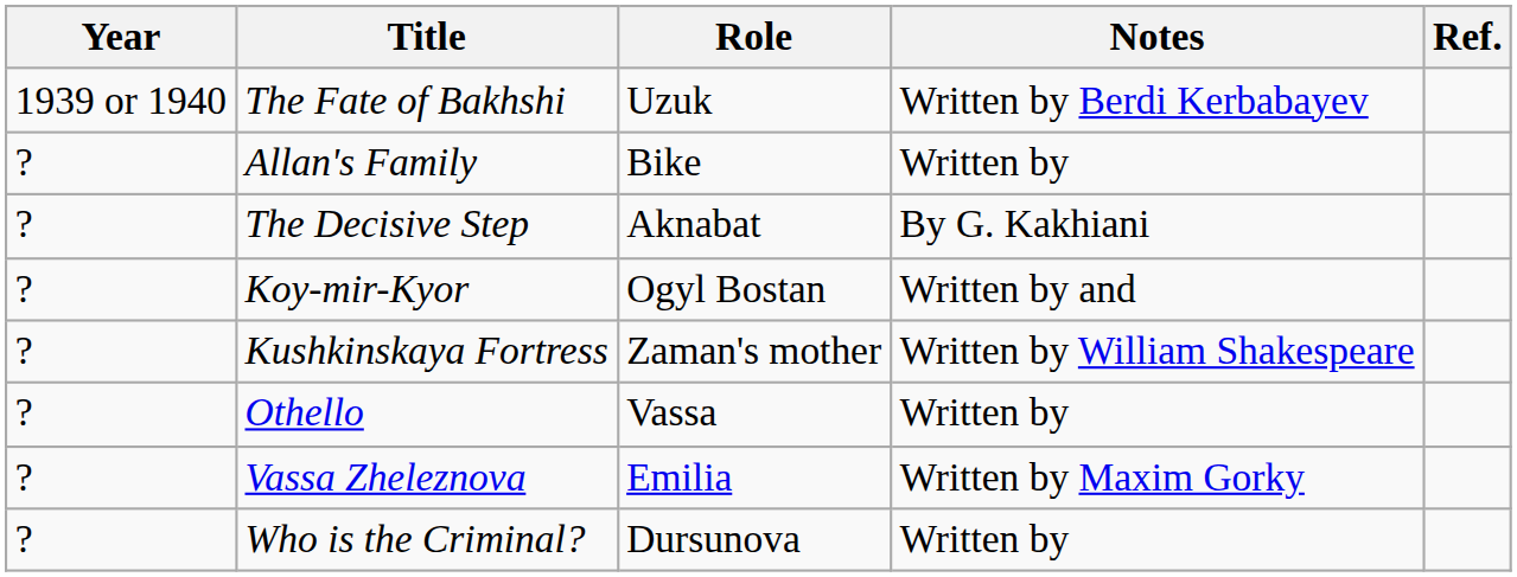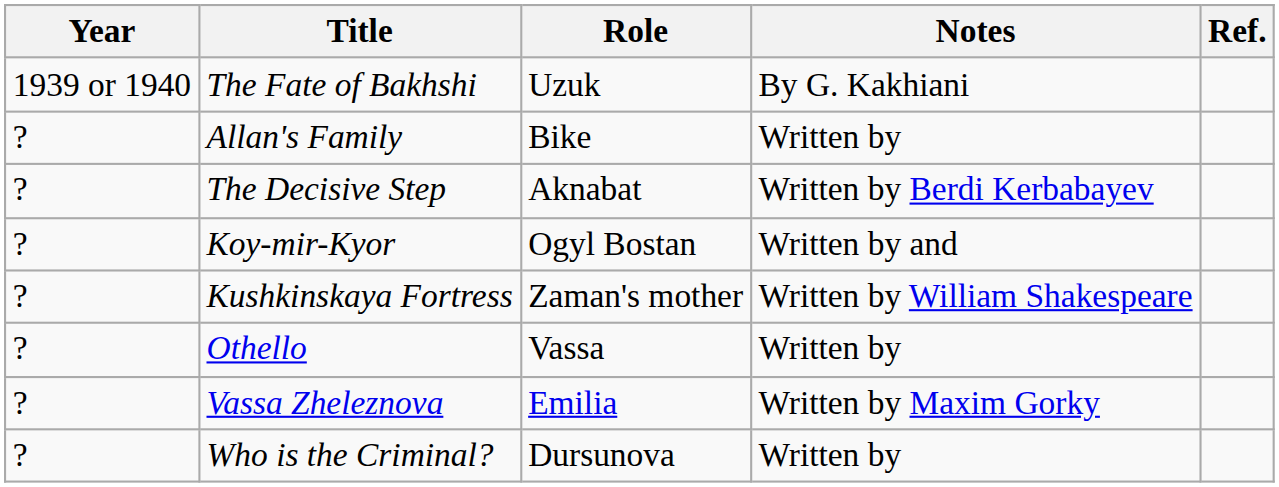The Fate of Bakhshi | Notes: Written by Berdi Kerbabayev -> By G. Kakhiani
The Decisive Step | Notes: By G. Kakhiani -> Written by Berdi Kerbabayev
